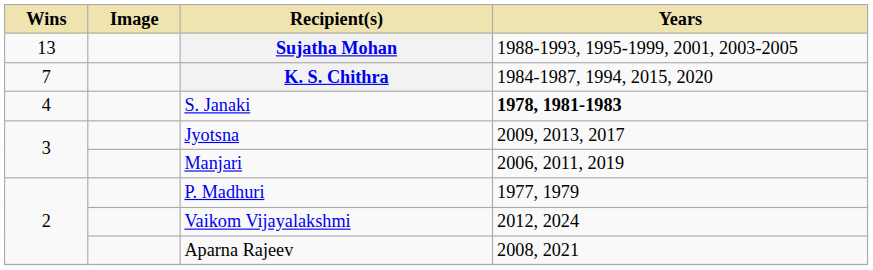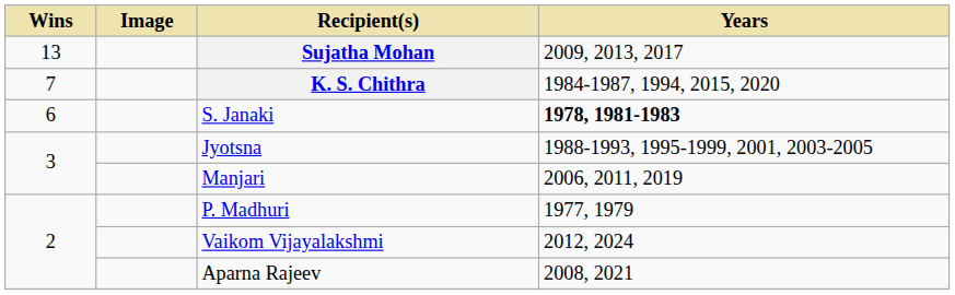Sujatha Mohan | Years: 1988-1993, 1995-1999, 2001, 2003-2005 -> 2009, 2013, 2017
S. Janaki | Wins: 4 -> 6
Jyotsna | Years: 2009, 2013, 2017 -> 1988-1993, 1995-1999, 2001, 2003-2005
